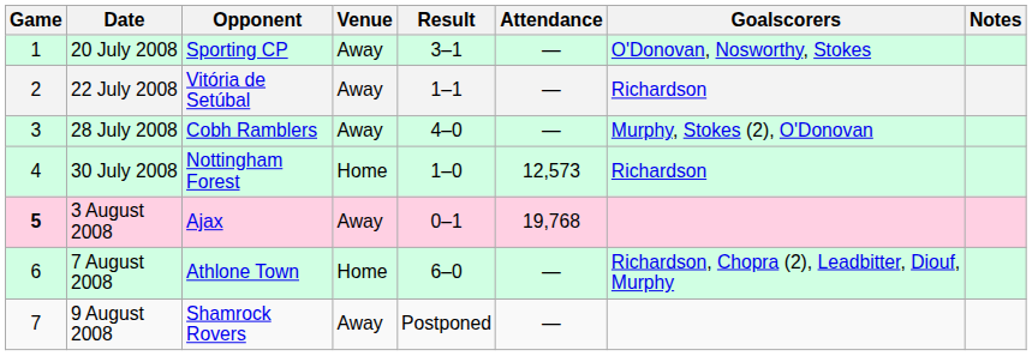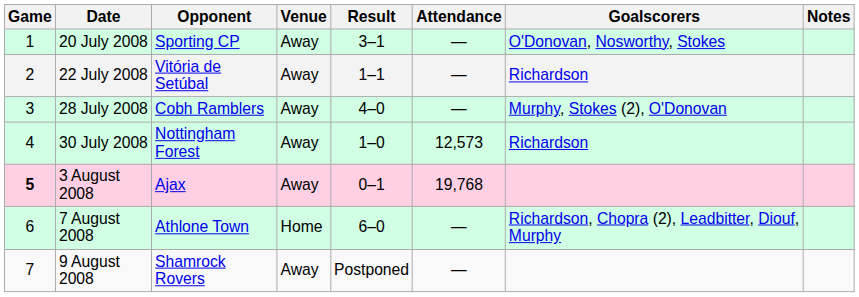30 July 2008 | Venue: Home -> Away
